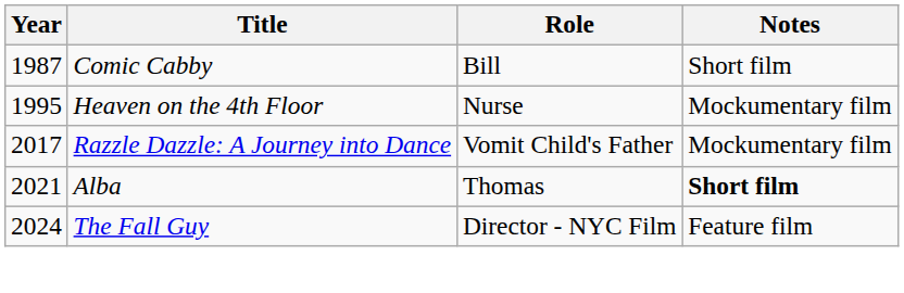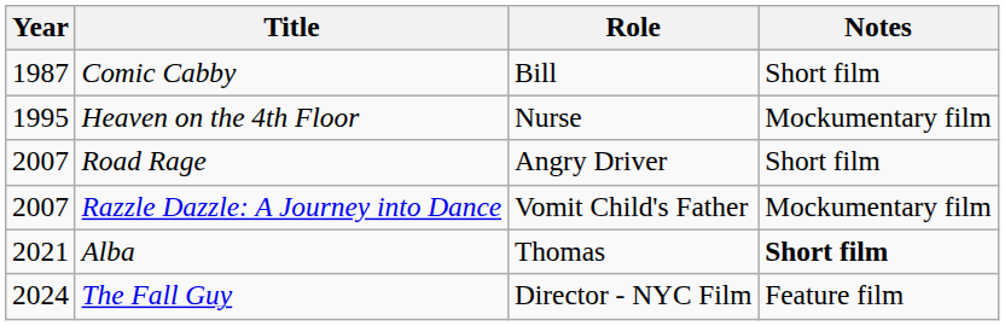+ row: 2007 | Road Rage | Angry Driver | Short film
Razzle Dazzle: A Journey into Dance | Year: 2017 -> 2007
